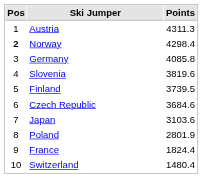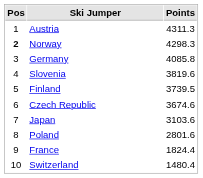Norway | Points: 4298.4 -> 4298.3
Czech Republic | Points: 3684.6 -> 3674.6
Poland | Points: 2801.9 -> 2801.6
